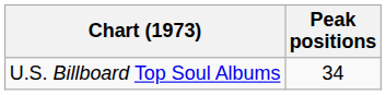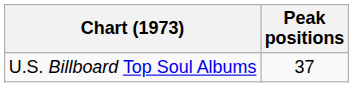U.S. Billboard Top Soul Albums | Peak positions: 34 -> 37
